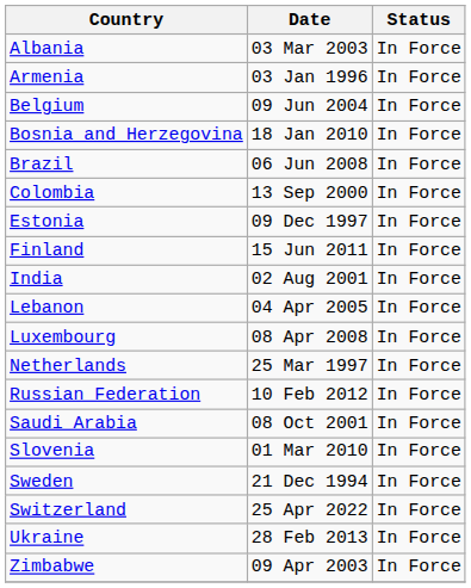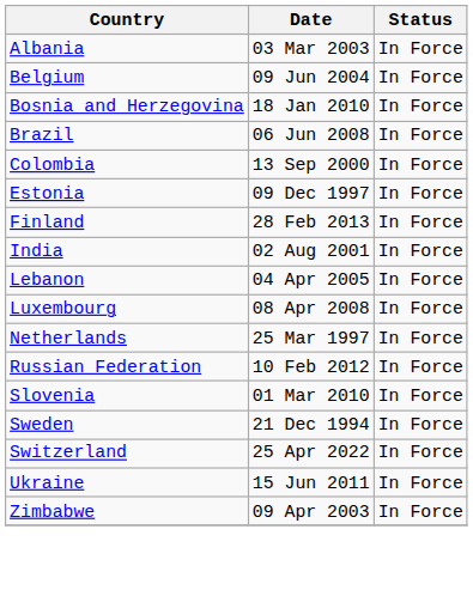- row: Armenia | 03 Jan 1996 | In Force
Finland | Date: 15 Jun 2011 -> 28 Feb 2013
- row: Saudi Arabia | 08 Oct 2001 | In Force
Ukraine | Date: 28 Feb 2013 -> 15 Jun 2011
